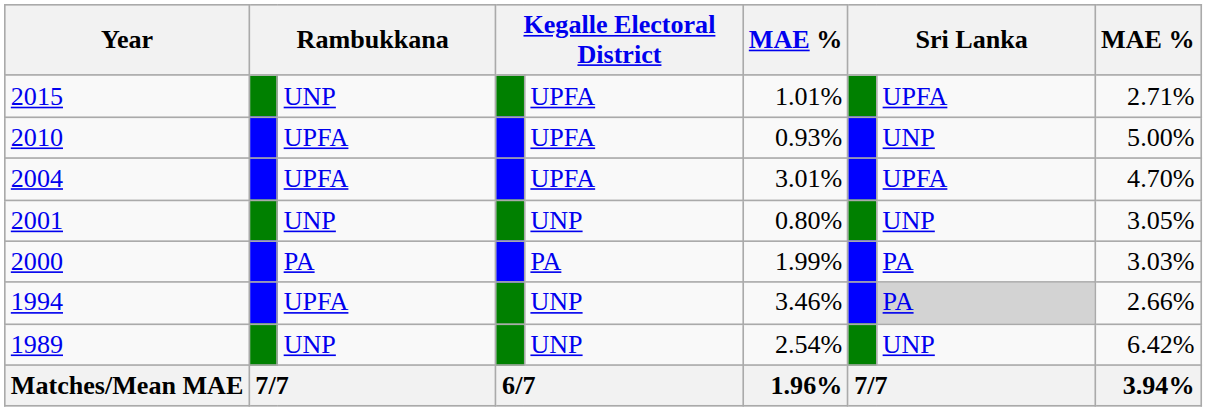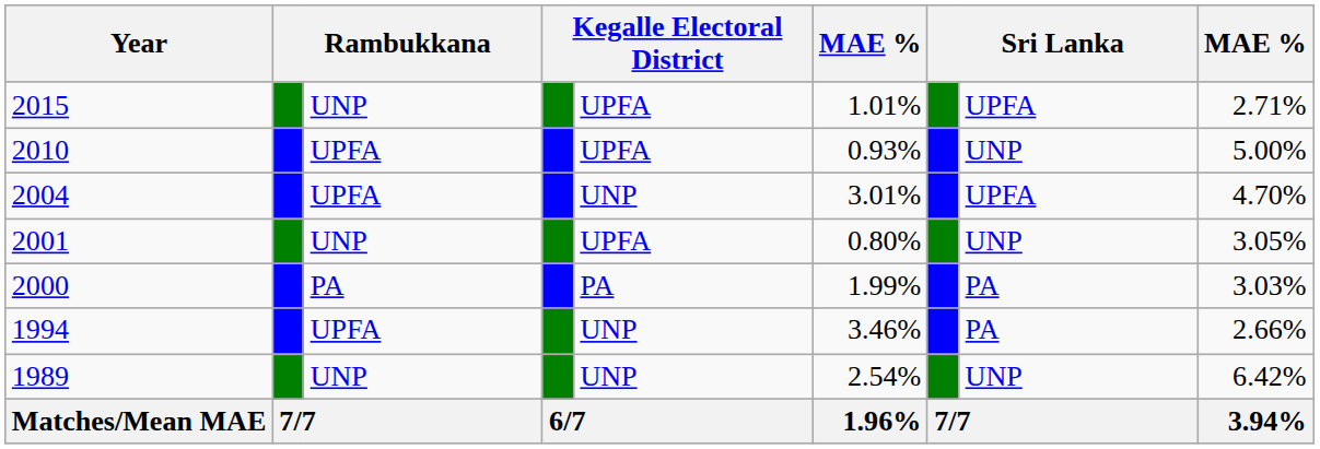2004 | column 5: UPFA -> UNP
2001 | column 5: UNP -> UPFA
1994 | column 8: lightgrey background -> no background
